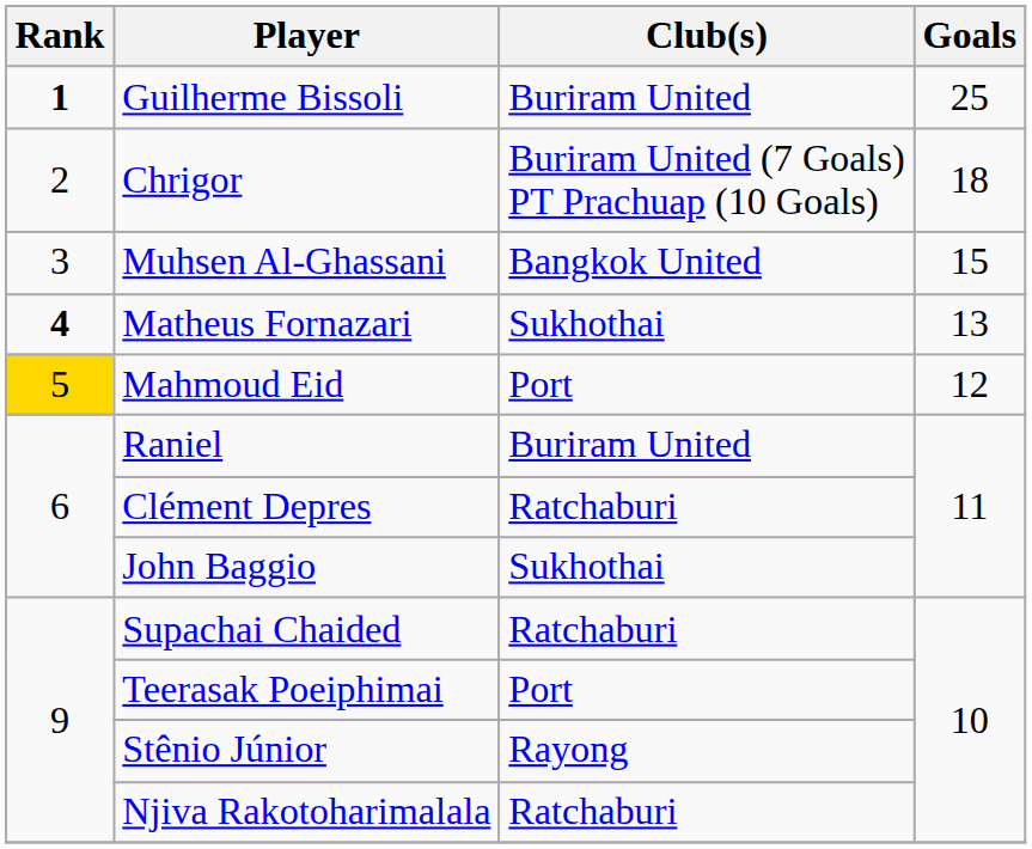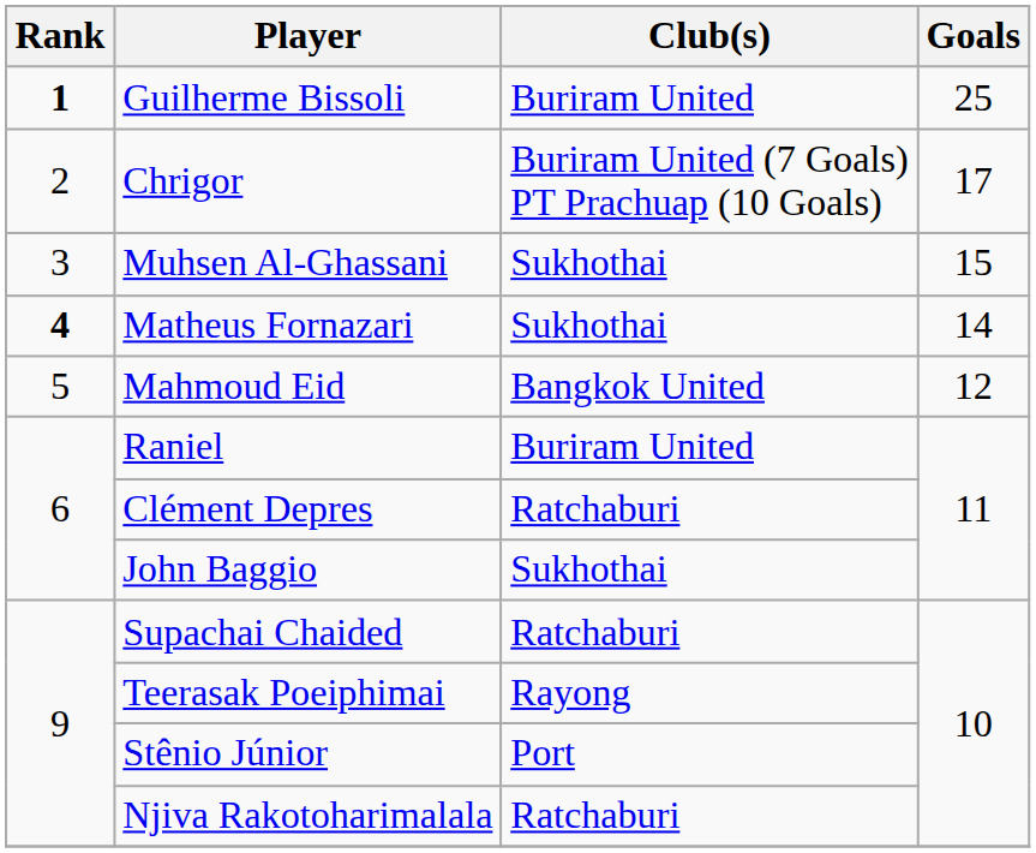Chrigor | Goals: 18 -> 17
Muhsen Al-Ghassani | Club(s): Bangkok United -> Sukhothai
Matheus Fornazari | Goals: 13 -> 14
Mahmoud Eid | Rank: gold background -> no background
Mahmoud Eid | Club(s): Port -> Bangkok United
Teerasak Poeiphimai | Club(s): Port -> Rayong
Stênio Júnior | Club(s): Rayong -> Port
